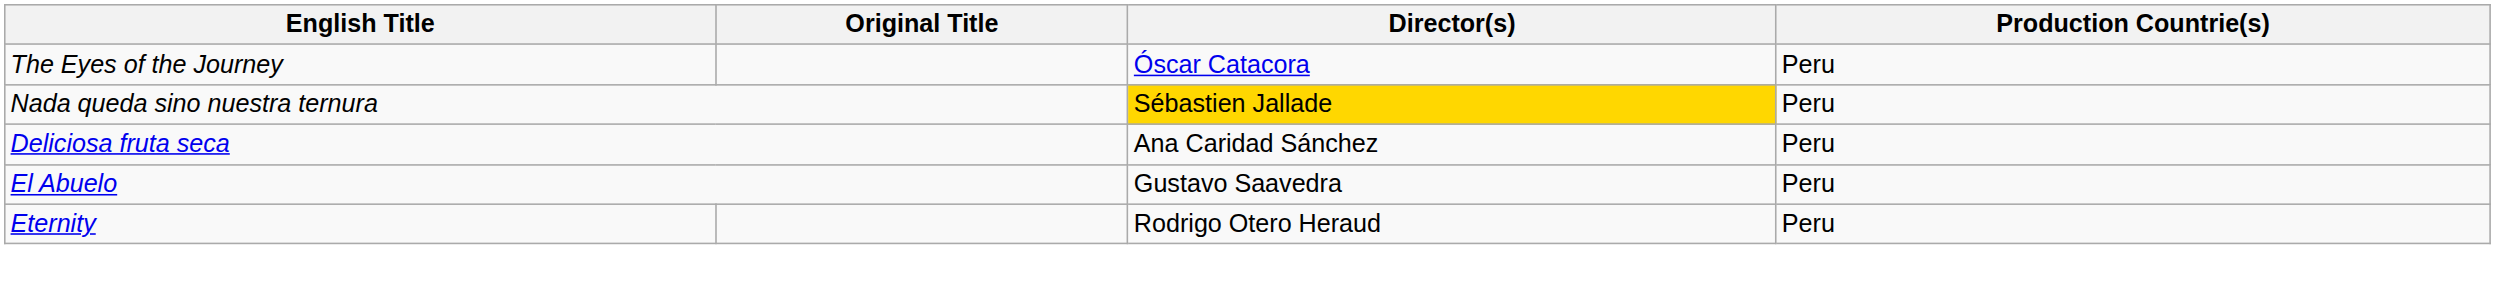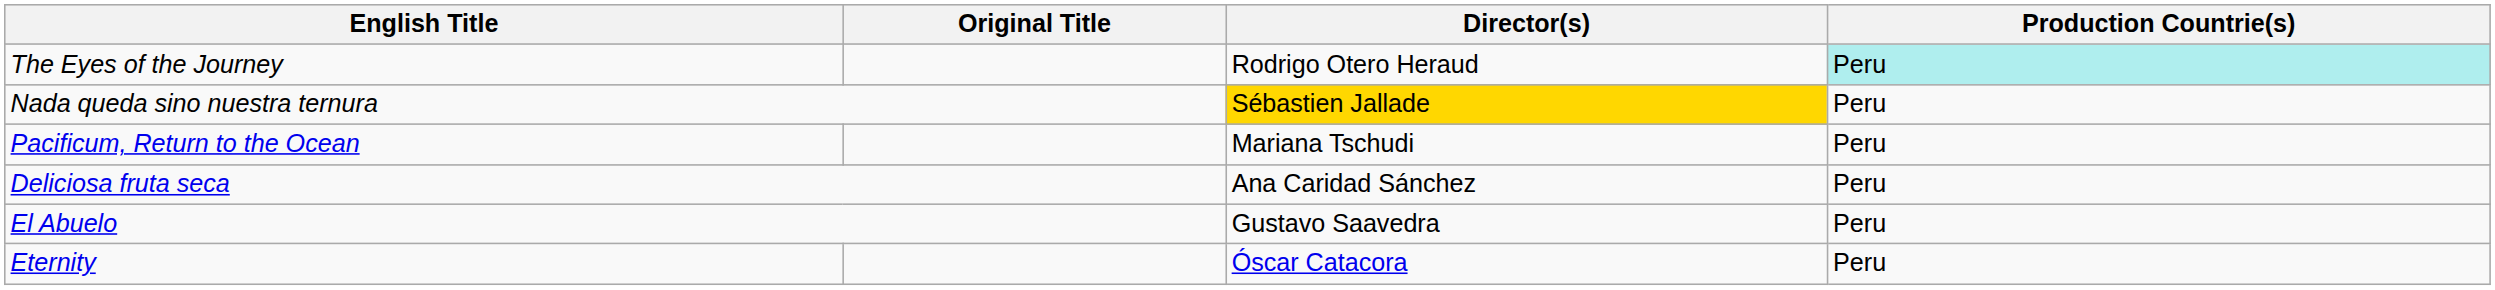The Eyes of the Journey | Director(s): Óscar Catacora -> Rodrigo Otero Heraud
The Eyes of the Journey | Production Countrie(s): no background -> paleturquoise background
+ row: Pacificum, Return to the Ocean | Mariana Tschudi | Peru
Eternity | Director(s): Rodrigo Otero Heraud -> Óscar Catacora
